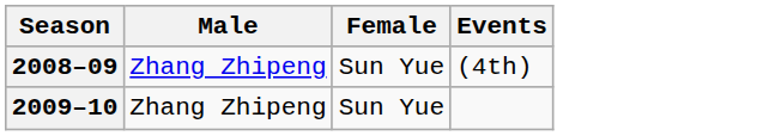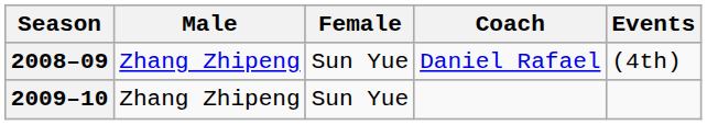+ column: Coach | Daniel Rafael
